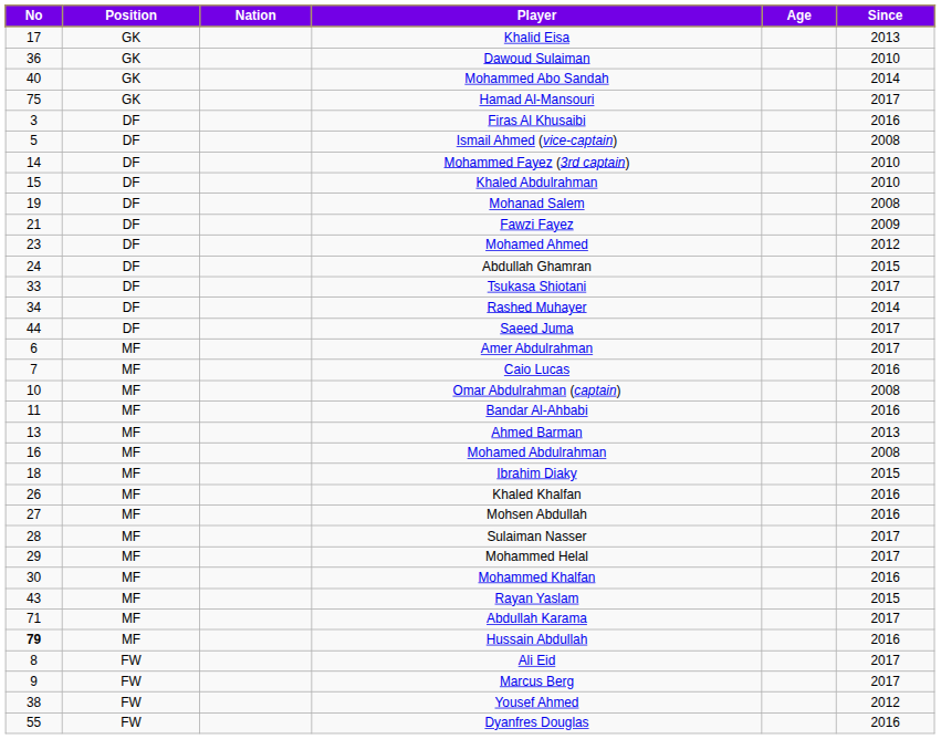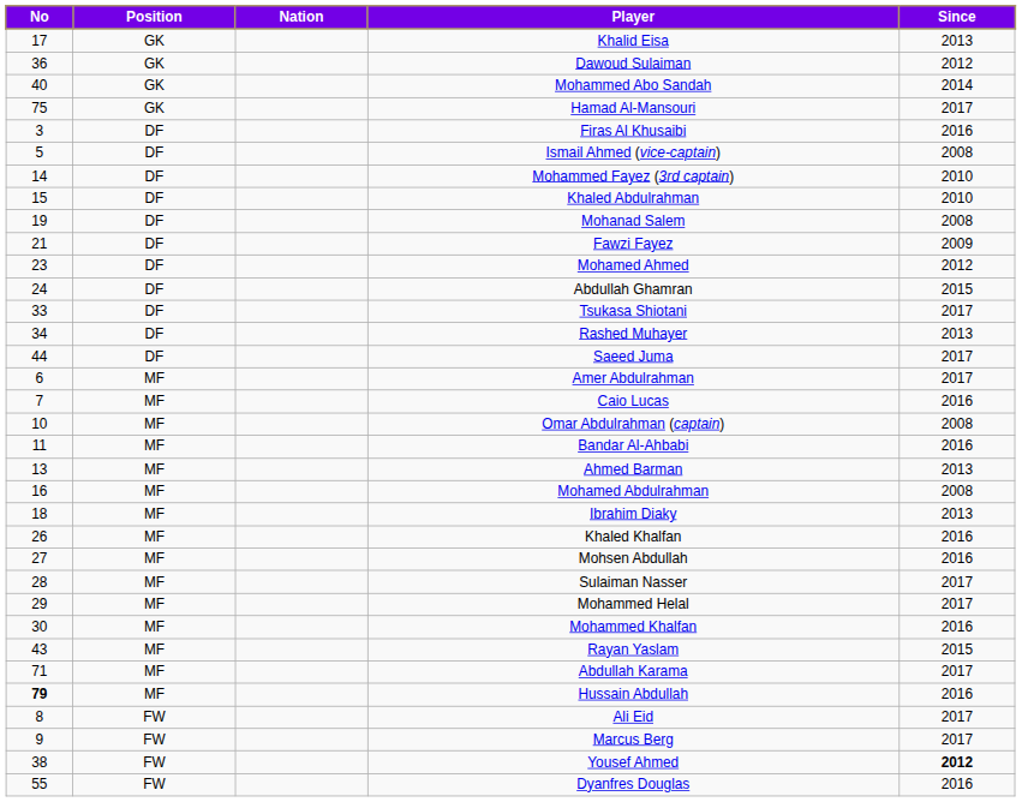- column: Age
Dawoud Sulaiman | Since: 2010 -> 2012
Rashed Muhayer | Since: 2014 -> 2013
Ibrahim Diaky | Since: 2015 -> 2013
Yousef Ahmed | Since: normal -> bold
